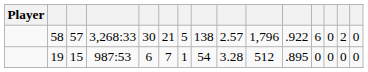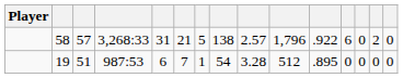58 | column 5: 30 -> 31
19 | column 3: 15 -> 51
